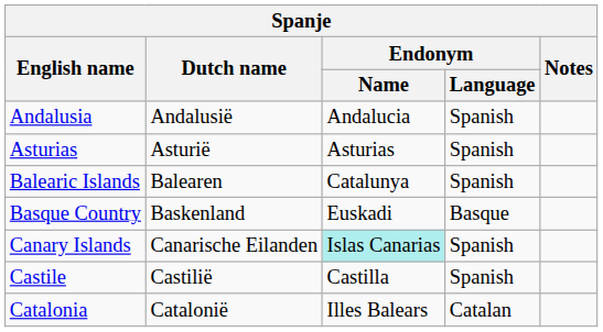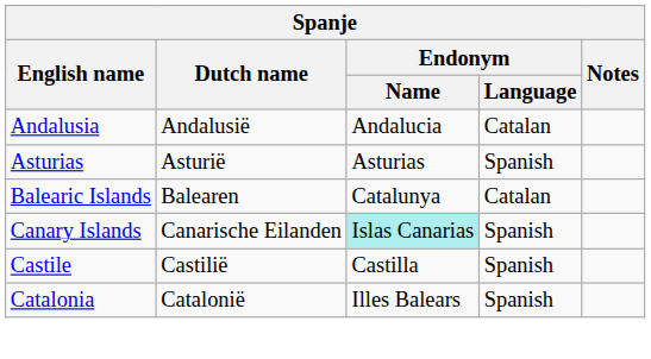Andalusia | Endonym / Language: Spanish -> Catalan
Balearic Islands | Endonym / Language: Spanish -> Catalan
- row: Basque Country | Baskenland | Euskadi | Basque
Catalonia | Endonym / Language: Catalan -> Spanish
